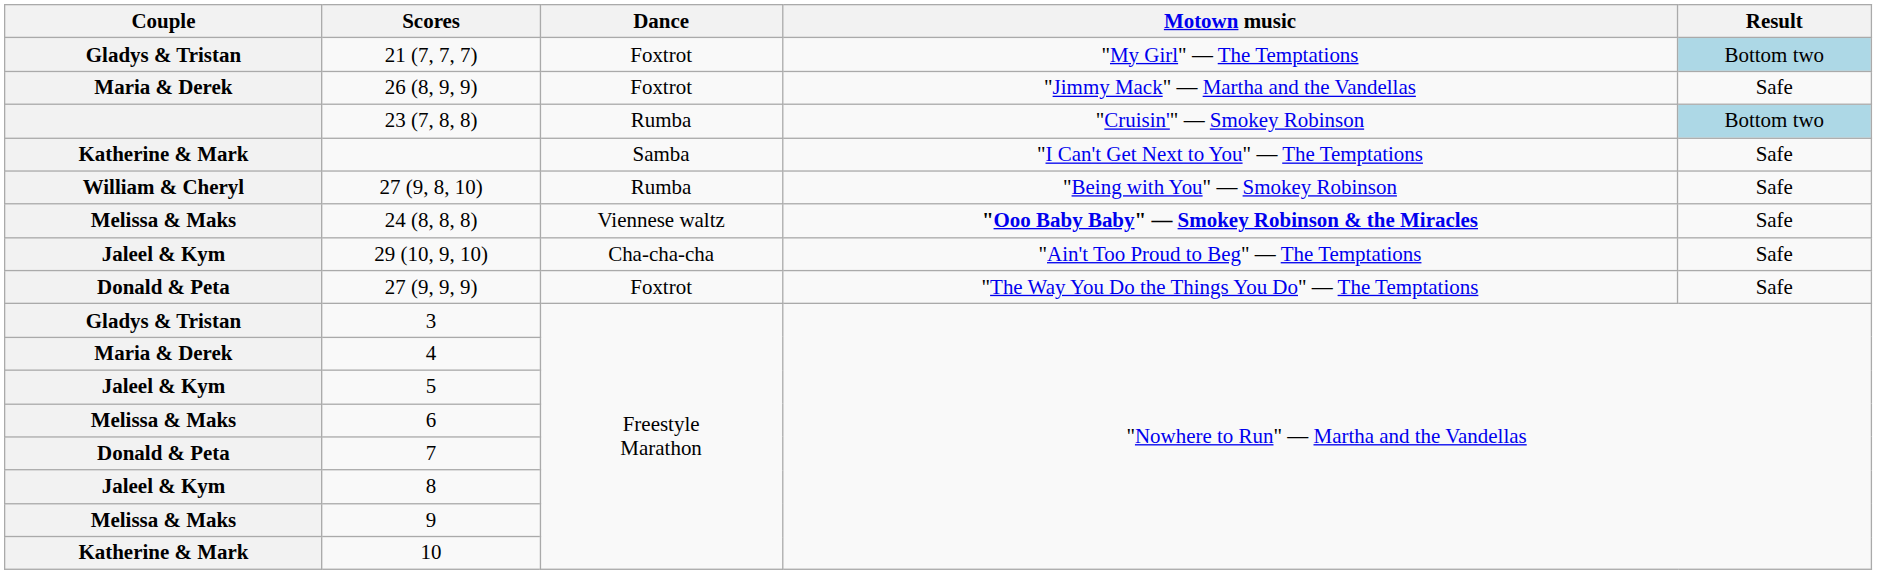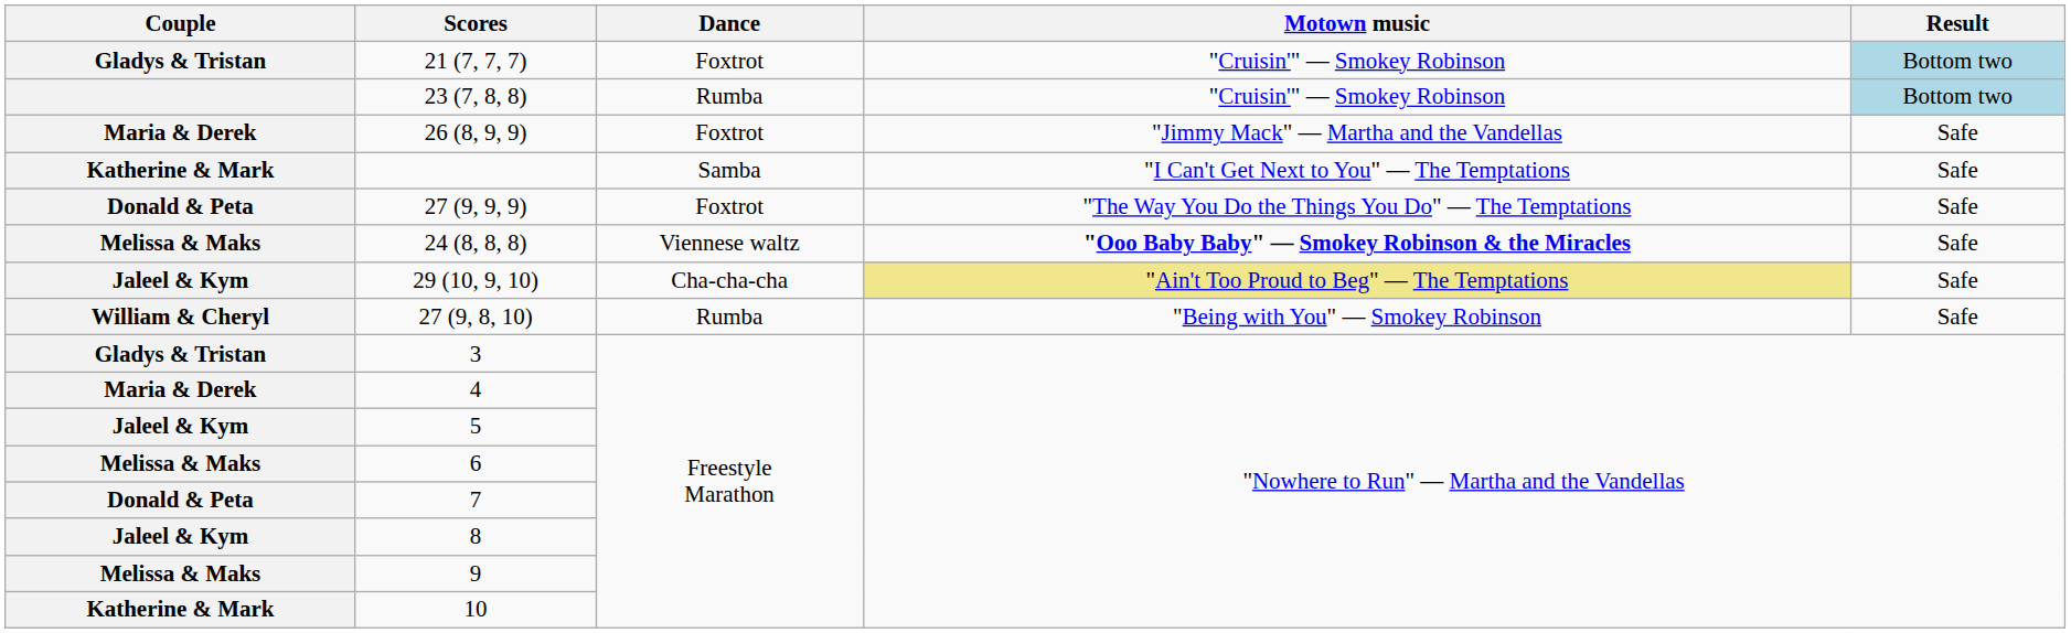21 (7, 7, 7) | Motown music: "My Girl" — The Temptations -> "Cruisin'" — Smokey Robinson
rows swapped: 26 (8, 9, 9) <-> 23 (7, 8, 8)
rows swapped: 27 (9, 9, 9) <-> 27 (9, 8, 10)
29 (10, 9, 10) | Motown music: no background -> khaki background
